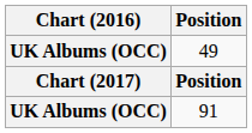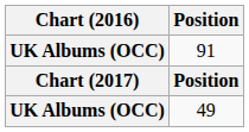rows swapped: 91 <-> 49
